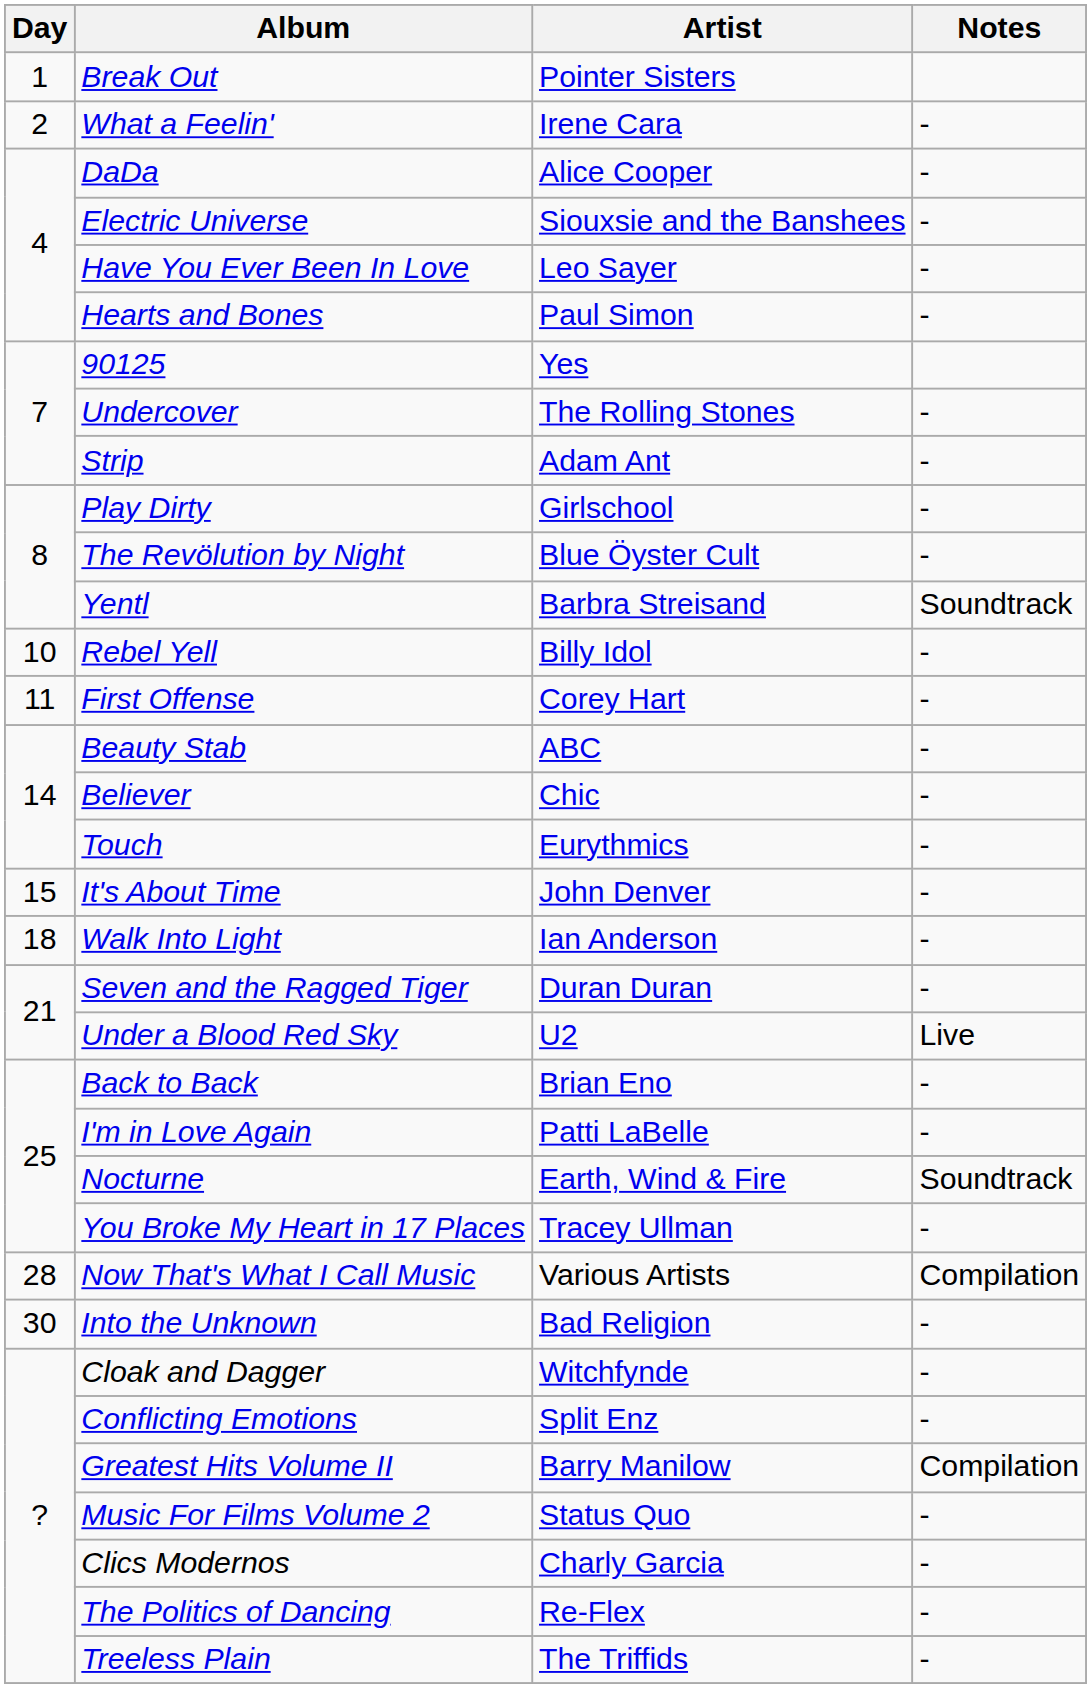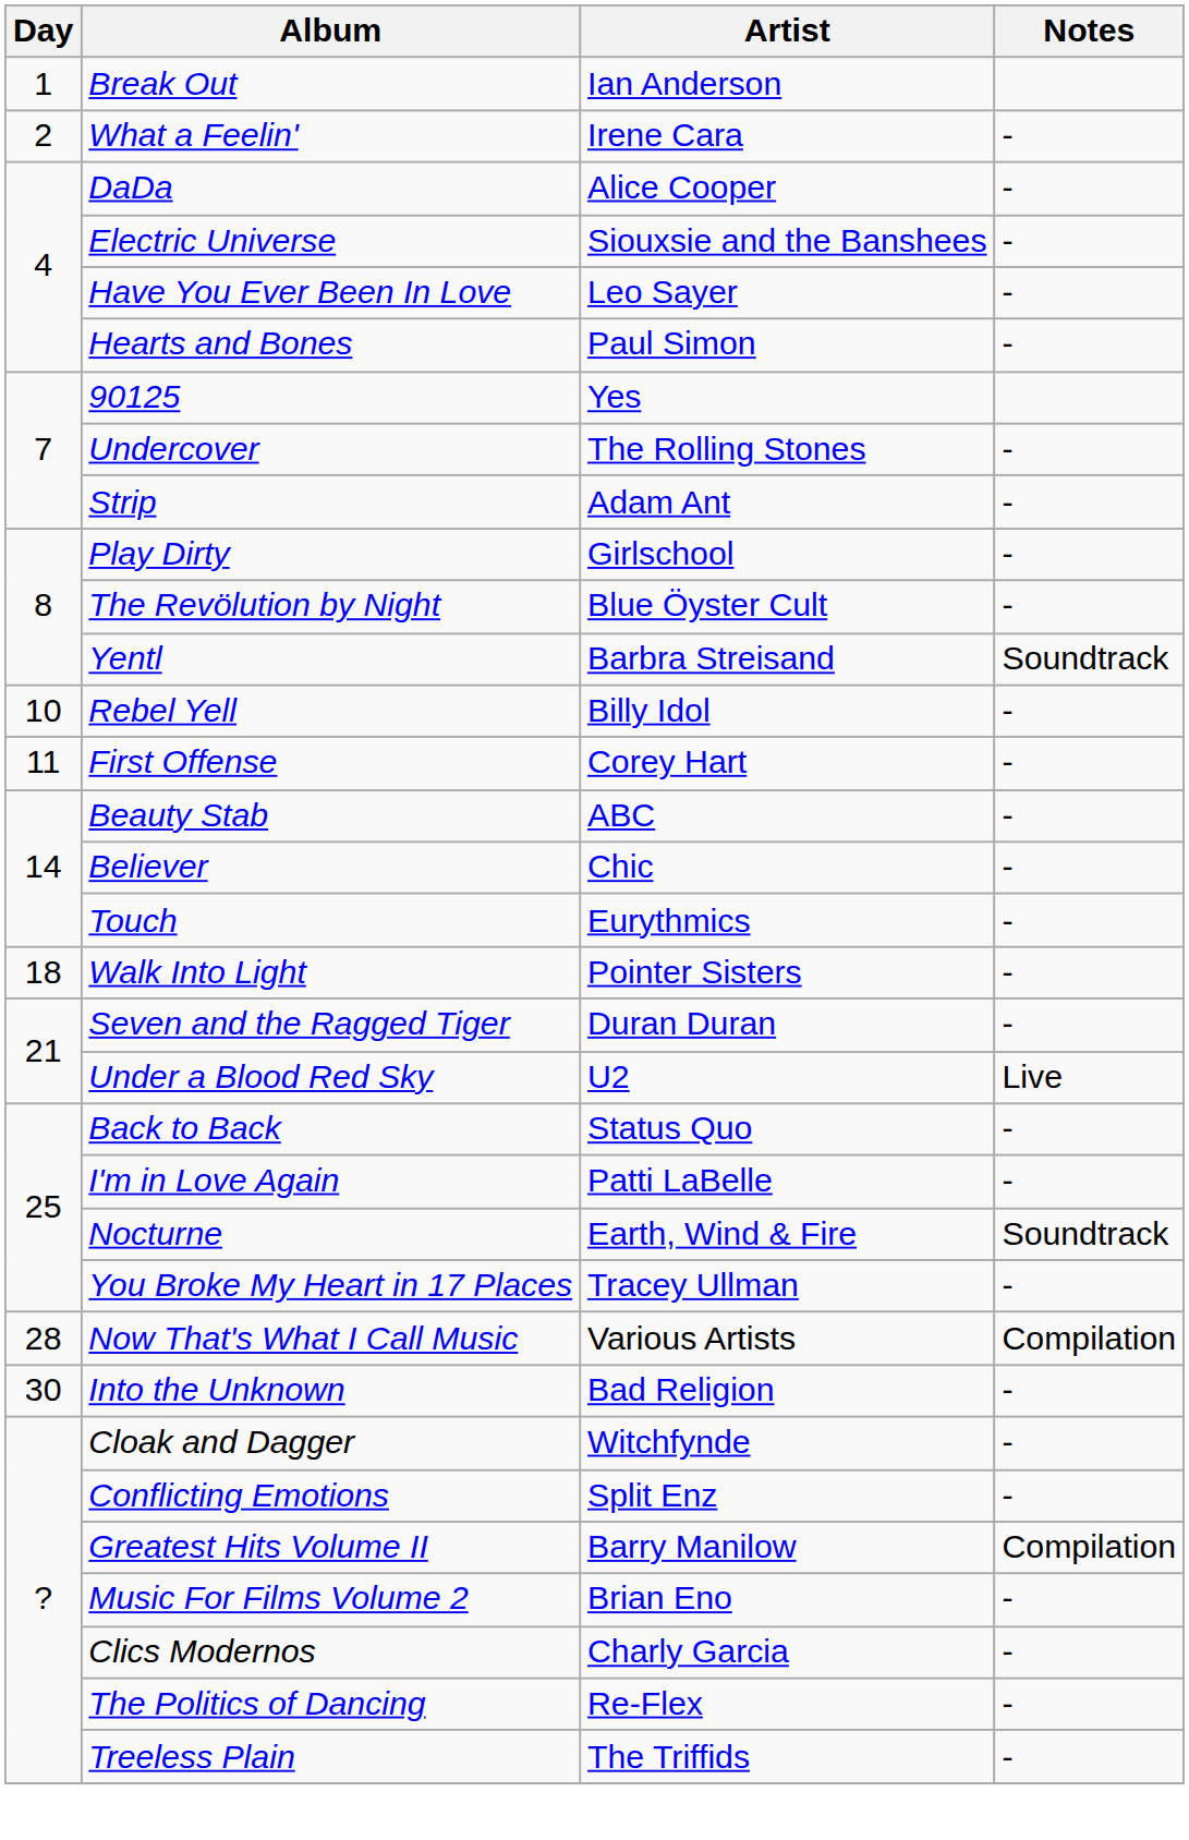Break Out | Artist: Pointer Sisters -> Ian Anderson
- row: 15 | It's About Time | John Denver | -
Walk Into Light | Artist: Ian Anderson -> Pointer Sisters
Back to Back | Artist: Brian Eno -> Status Quo
Music For Films Volume 2 | Artist: Status Quo -> Brian Eno
